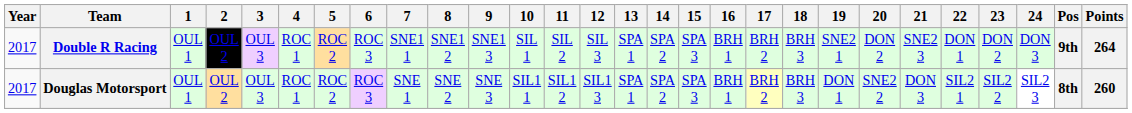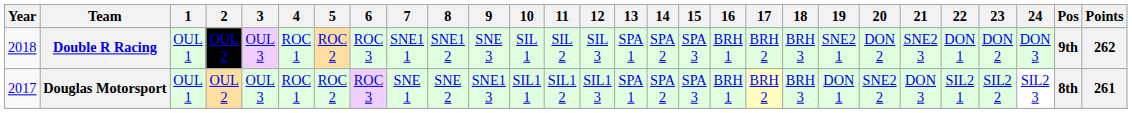Double R Racing | Year: 2017 -> 2018
Double R Racing | 9: SNE1 3 -> SNE 3
Double R Racing | Points: 264 -> 262
Douglas Motorsport | 9: SNE 3 -> SNE1 3
Douglas Motorsport | Points: 260 -> 261
